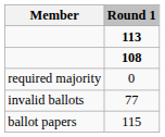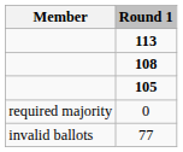+ row: 105
- row: ballot papers | 115
